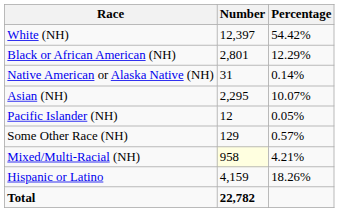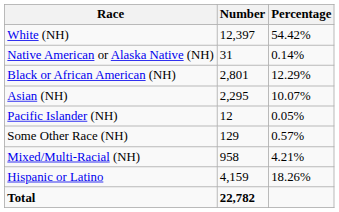rows swapped: Black or African American (NH) <-> Native American or Alaska Native (NH)
Mixed/Multi-Racial (NH) | Number: lightyellow background -> no background
